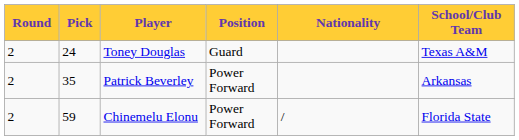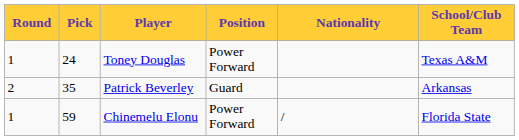Toney Douglas | Round: 2 -> 1
Toney Douglas | Position: Guard -> Power Forward
Patrick Beverley | Position: Power Forward -> Guard
Chinemelu Elonu | Round: 2 -> 1
